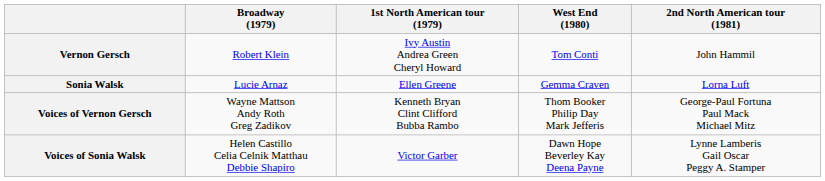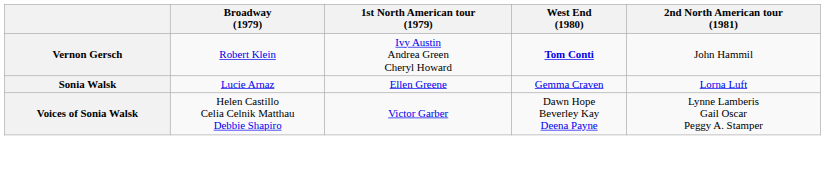Vernon Gersch | West End (1980): normal -> bold
- row: Voices of Vernon Gersch | Wayne Mattson Andy Roth Greg Zadikov | Kenneth Bryan Clint Clifford Bubba Rambo | Thom Booker Philip Day Mark Jefferis | George-Paul Fortuna Paul Mack Michael Mitz
